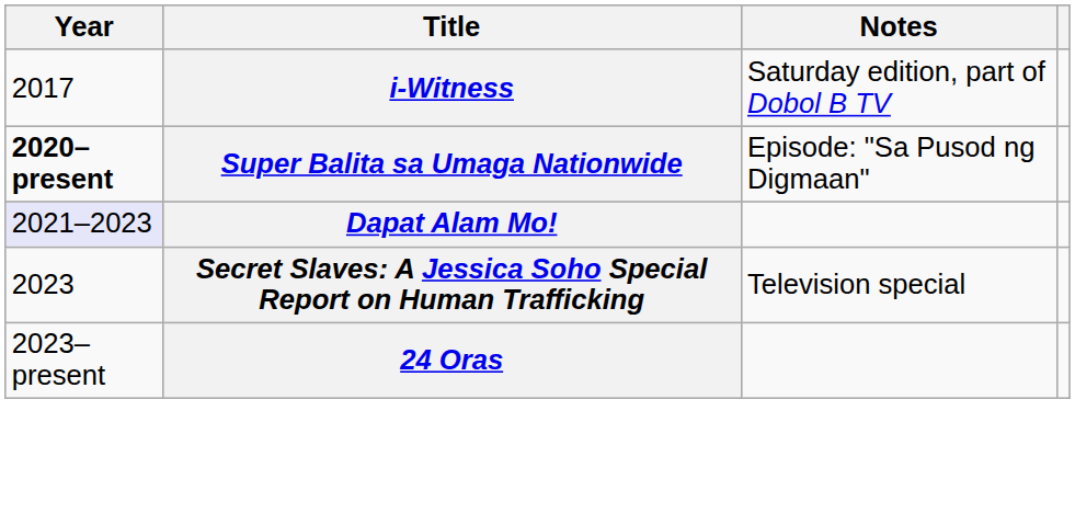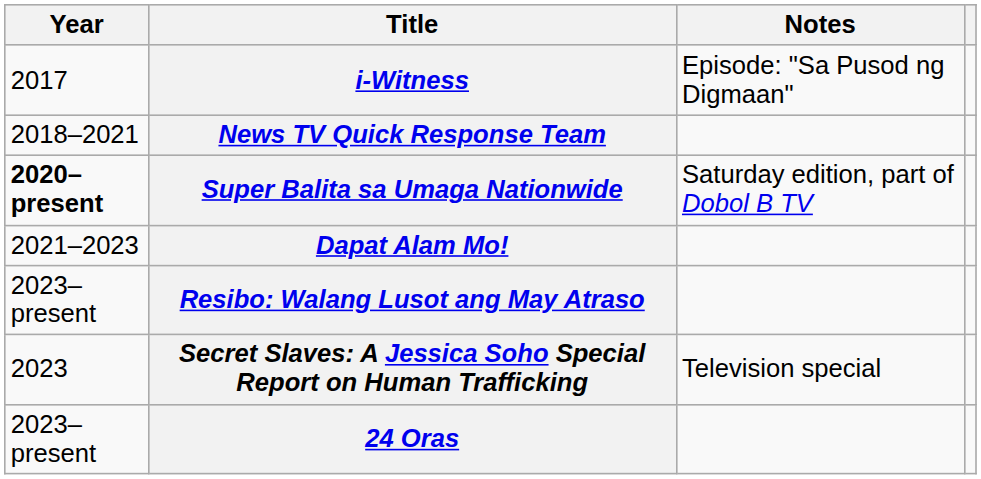i-Witness | Notes: Saturday edition, part of Dobol B TV -> Episode: "Sa Pusod ng Digmaan"
+ row: 2018–2021 | News TV Quick Response Team
Super Balita sa Umaga Nationwide | Notes: Episode: "Sa Pusod ng Digmaan" -> Saturday edition, part of Dobol B TV
Dapat Alam Mo! | Year: lavender background -> no background
+ row: 2023–present | Resibo: Walang Lusot ang May Atraso
